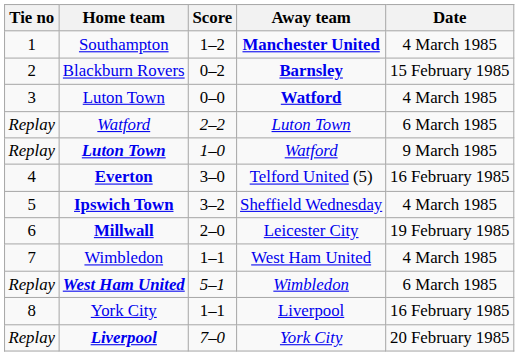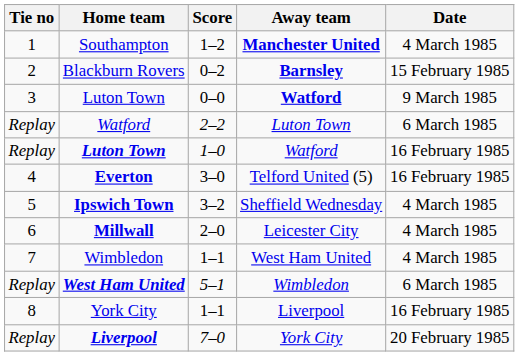Luton Town / 0–0 | Date: 4 March 1985 -> 9 March 1985
Luton Town / 1–0 | Date: 9 March 1985 -> 16 February 1985
Millwall | Date: 19 February 1985 -> 4 March 1985
